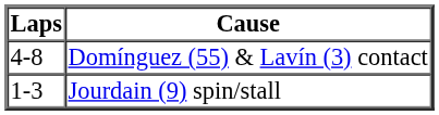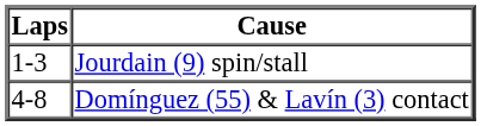rows swapped: Jourdain (9) spin/stall <-> Domínguez (55) & Lavín (3) contact
